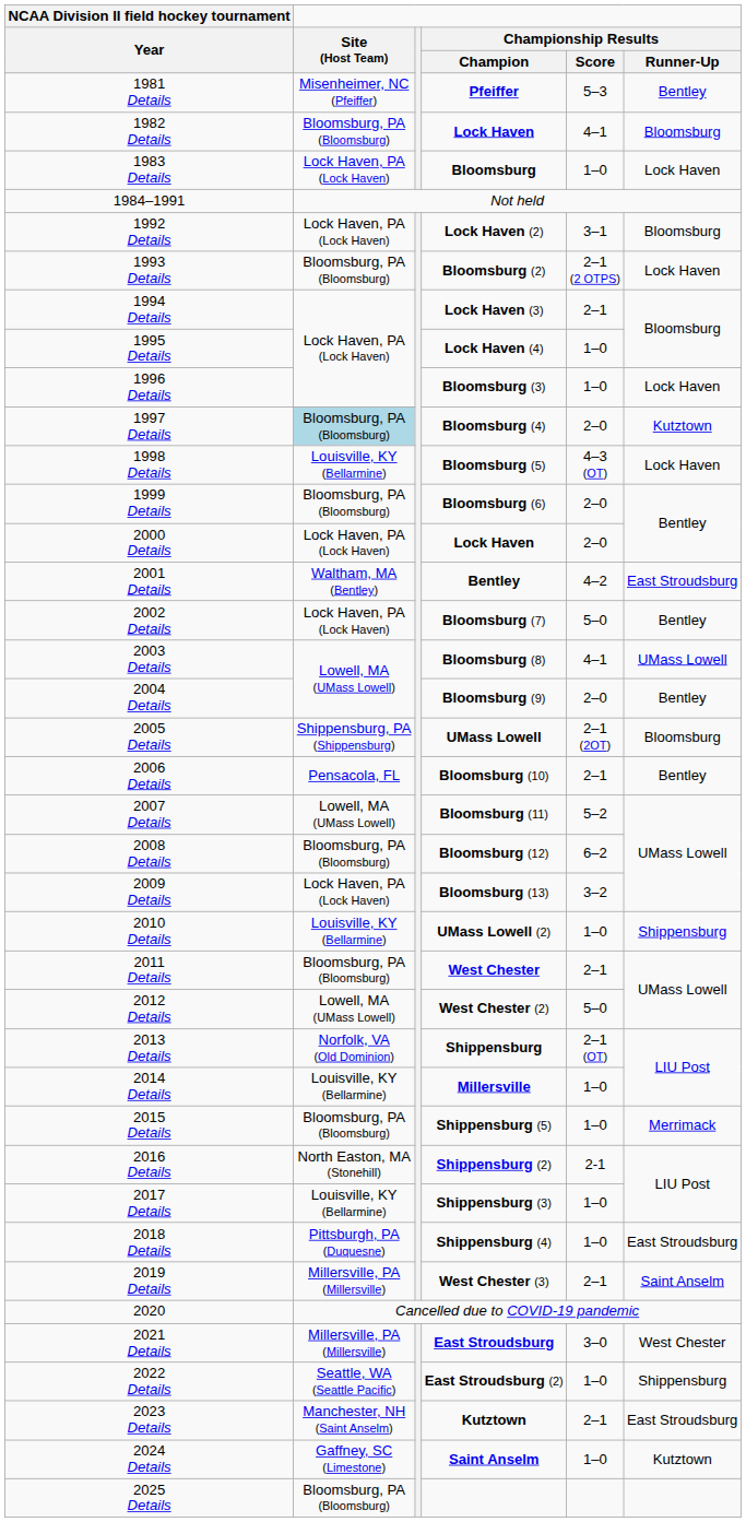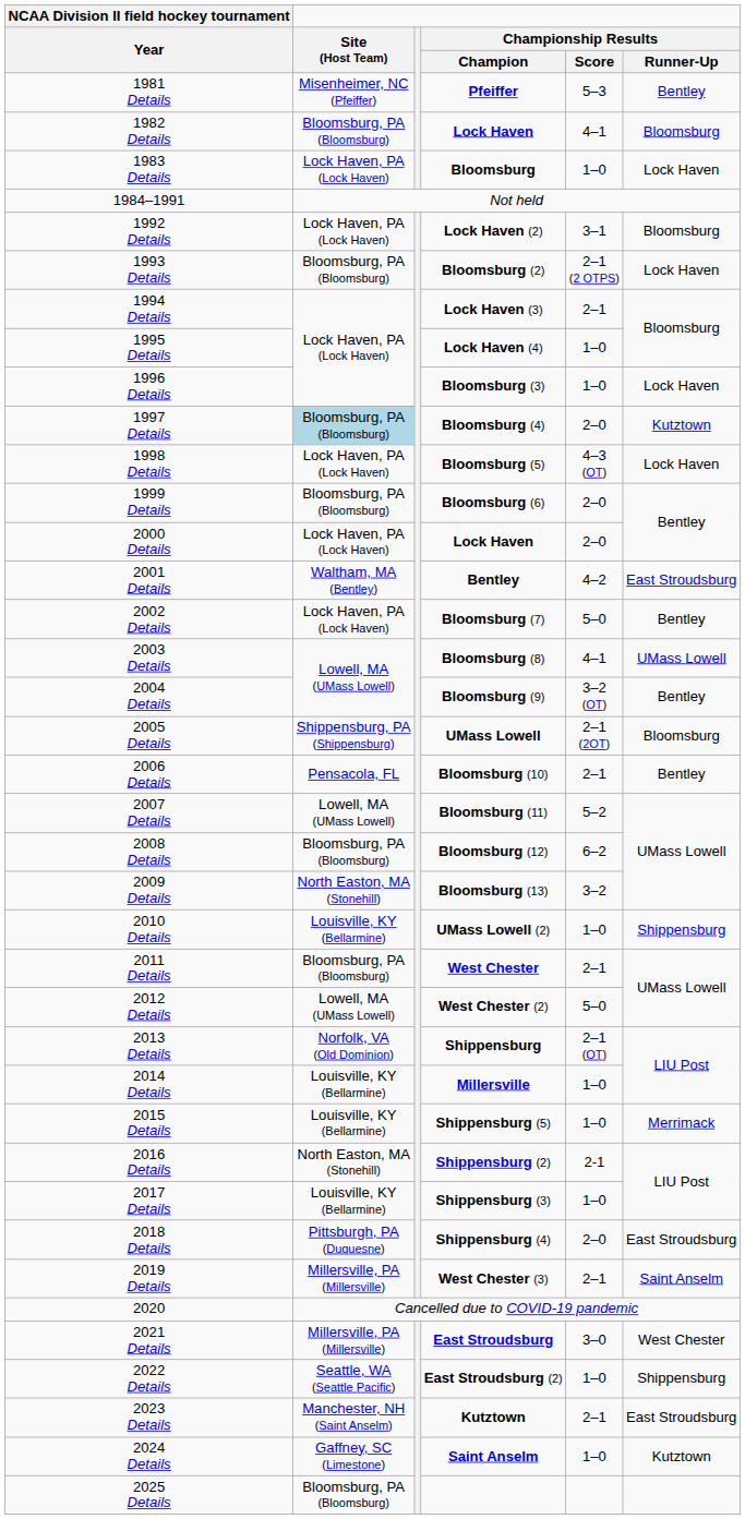1998 Details | Site (Host Team): Louisville, KY (Bellarmine) -> Lock Haven, PA (Lock Haven)
2004 Details | Championship Results / Score: 2–0 -> 3–2 (OT)
2009 Details | Site (Host Team): Lock Haven, PA (Lock Haven) -> North Easton, MA (Stonehill)
2015 Details | Site (Host Team): Bloomsburg, PA (Bloomsburg) -> Louisville, KY (Bellarmine)
2018 Details | Championship Results / Score: 1–0 -> 2–0
